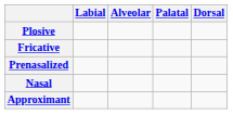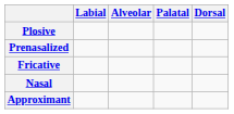rows swapped: Prenasalized <-> Fricative
